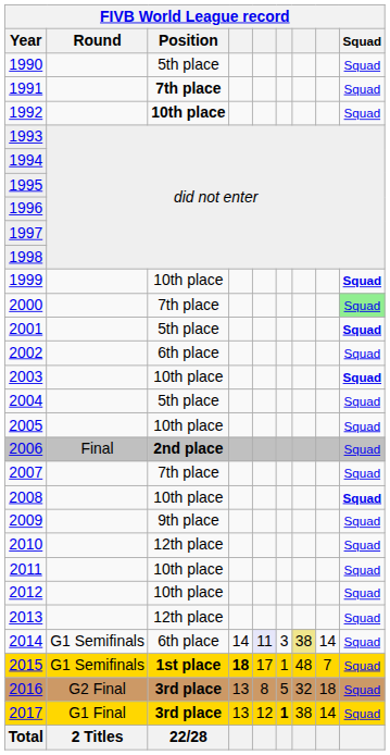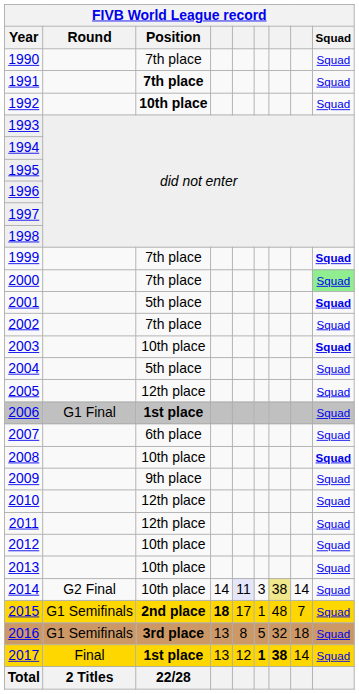1990 | Position: 5th place -> 7th place
1999 | Position: 10th place -> 7th place
2002 | Position: 6th place -> 7th place
2005 | Position: 10th place -> 12th place
2006 | Round: Final -> G1 Final
2006 | Position: 2nd place -> 1st place
2007 | Position: 7th place -> 6th place
2011 | Position: 10th place -> 12th place
2013 | Position: 12th place -> 10th place
2014 | Round: G1 Semifinals -> G2 Final
2014 | Position: 6th place -> 10th place
2015 | Position: 1st place -> 2nd place
2016 | Round: G2 Final -> G1 Semifinals
2017 | Round: G1 Final -> Final
2017 | Position: 3rd place -> 1st place
2017 | column 7: normal -> bold
